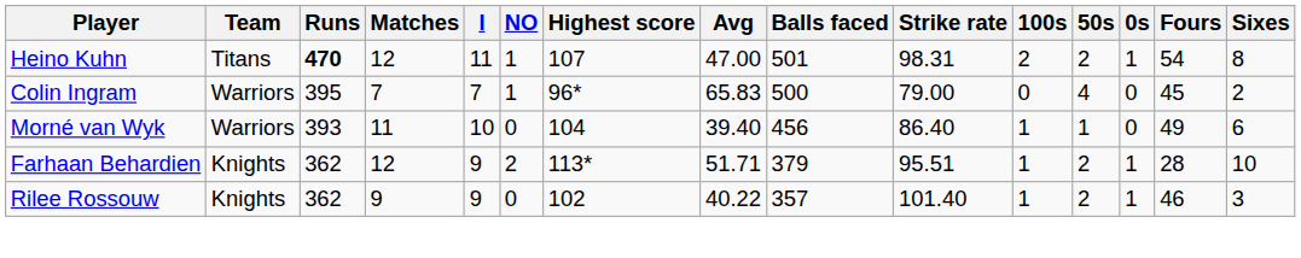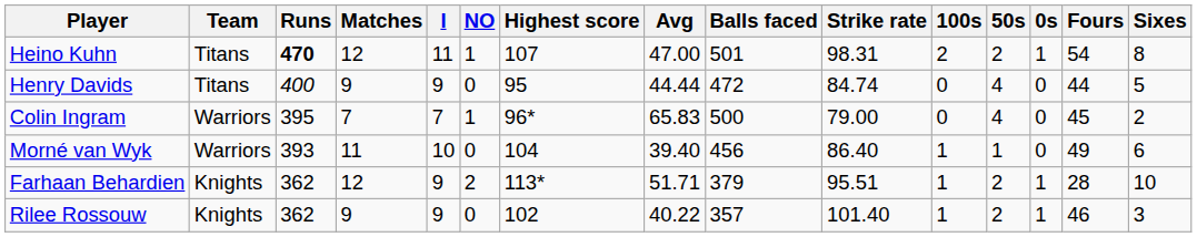+ row: Henry Davids | Titans | 400 | 9 | 9 | 0 | 95 | 44.44 | 472 | 84.74 | 0 | 4 | 0 | 44 | 5
